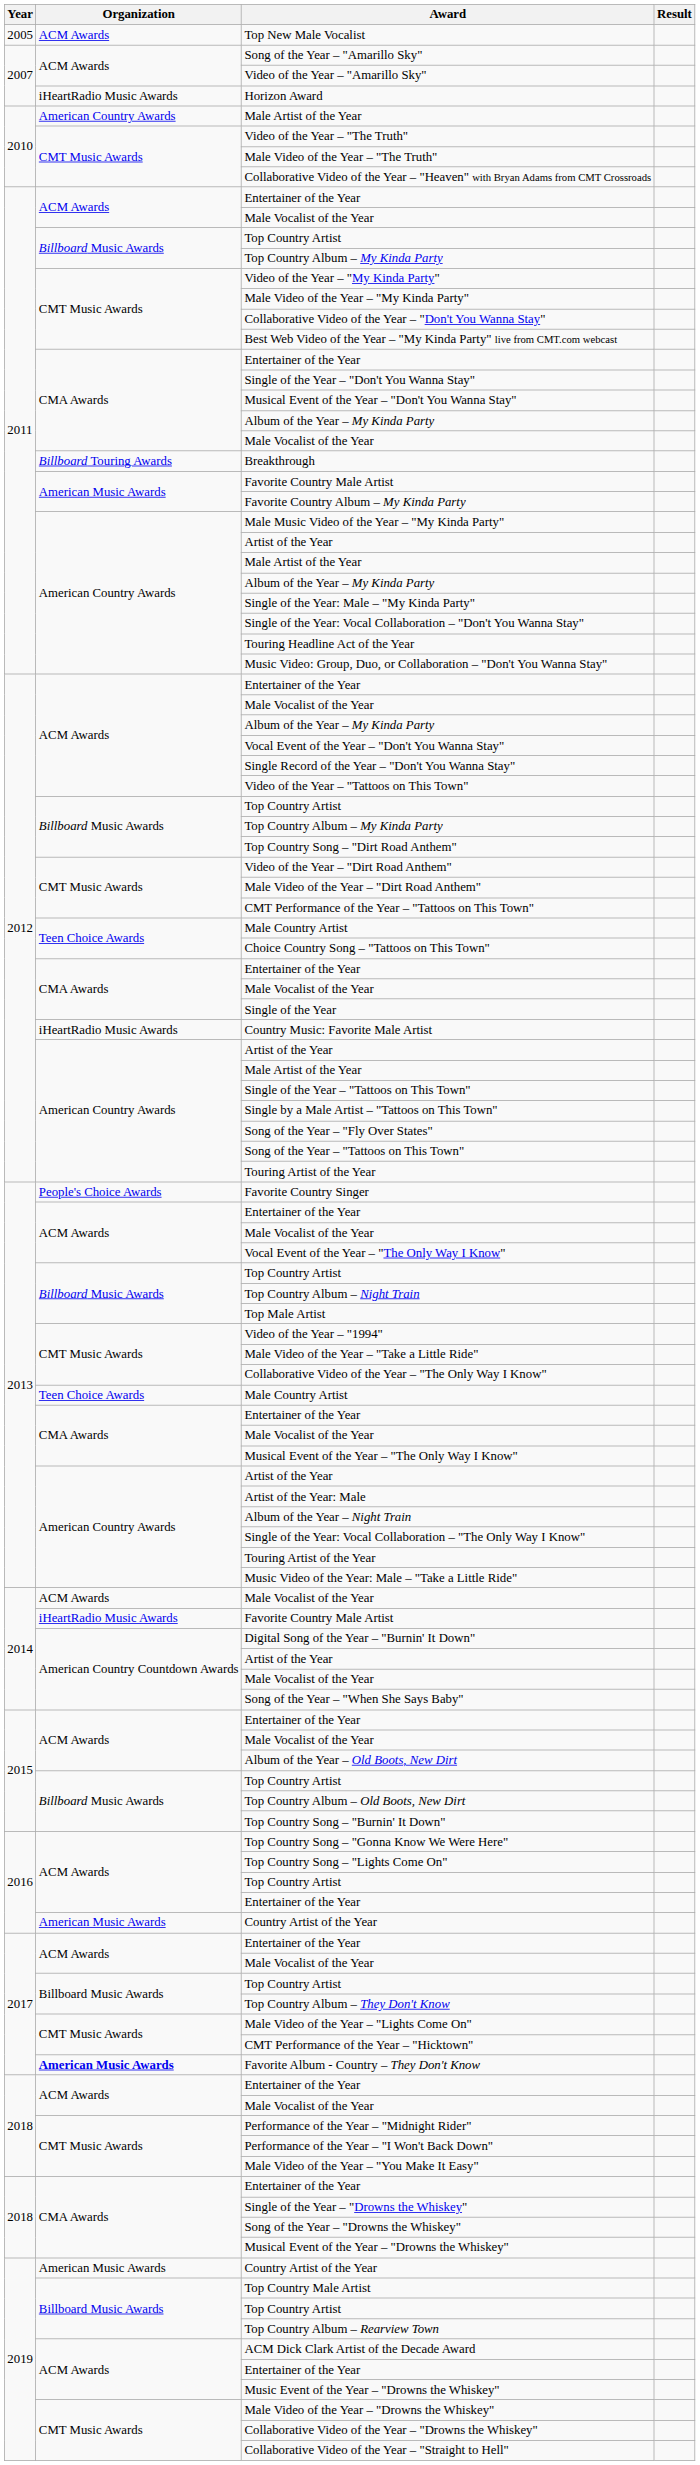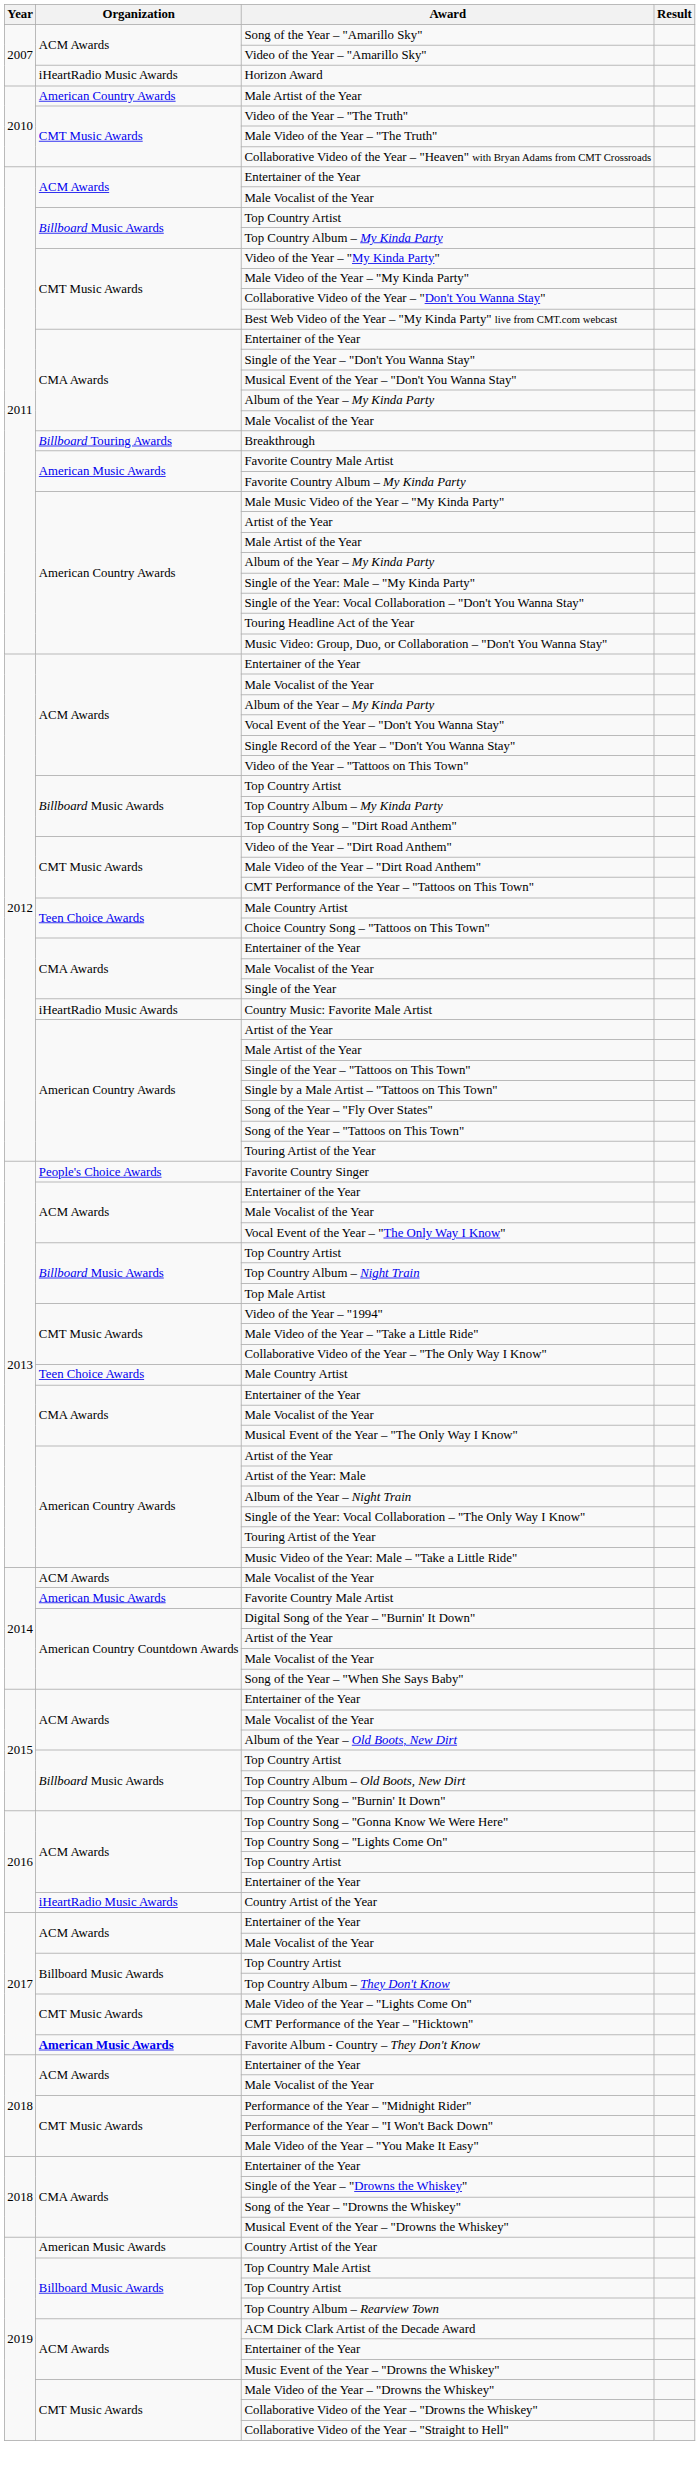- row: 2005 | ACM Awards | Top New Male Vocalist
2014 / Favorite Country Male Artist | Organization: iHeartRadio Music Awards -> American Music Awards
2016 / Country Artist of the Year | Organization: American Music Awards -> iHeartRadio Music Awards
